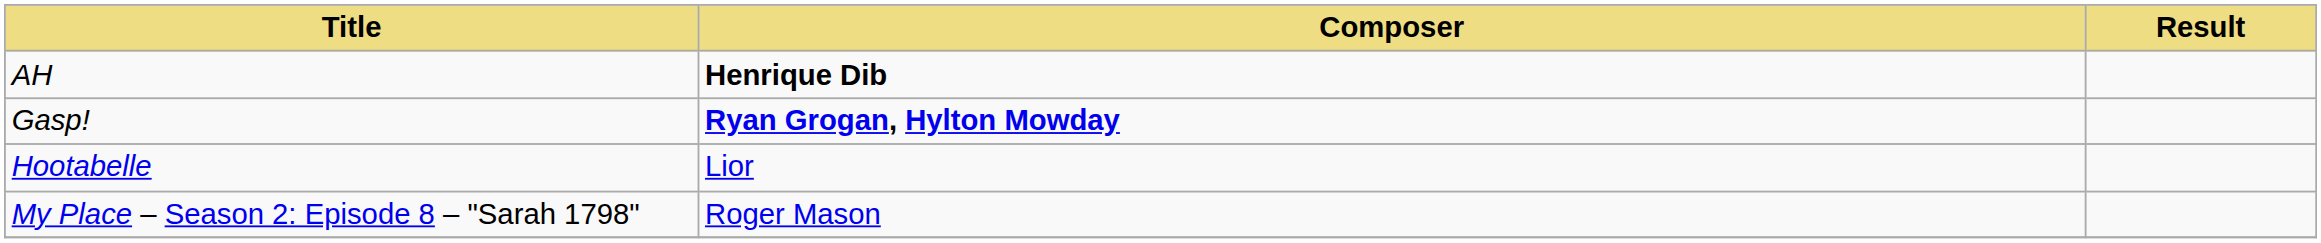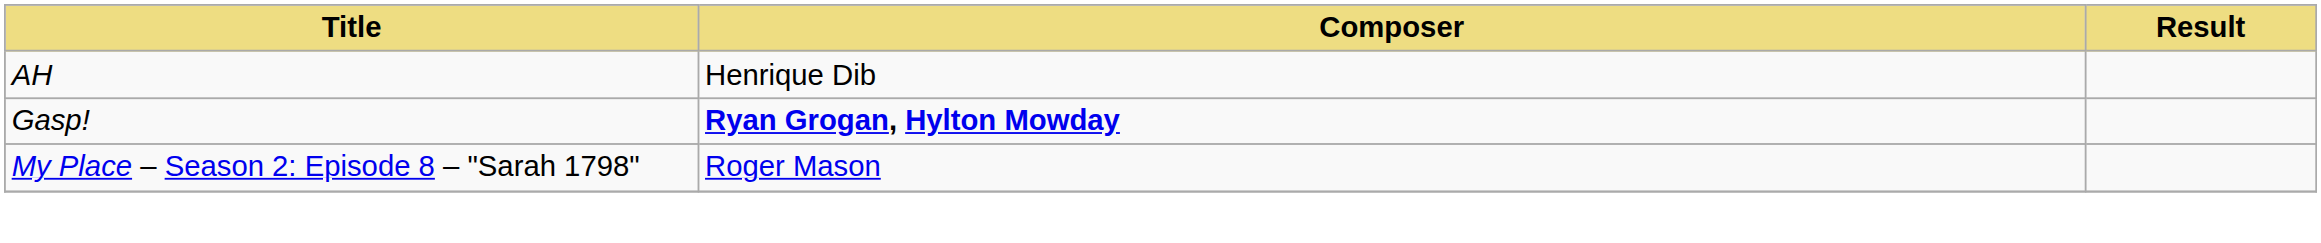AH | Composer: bold -> normal
- row: Hootabelle | Lior
